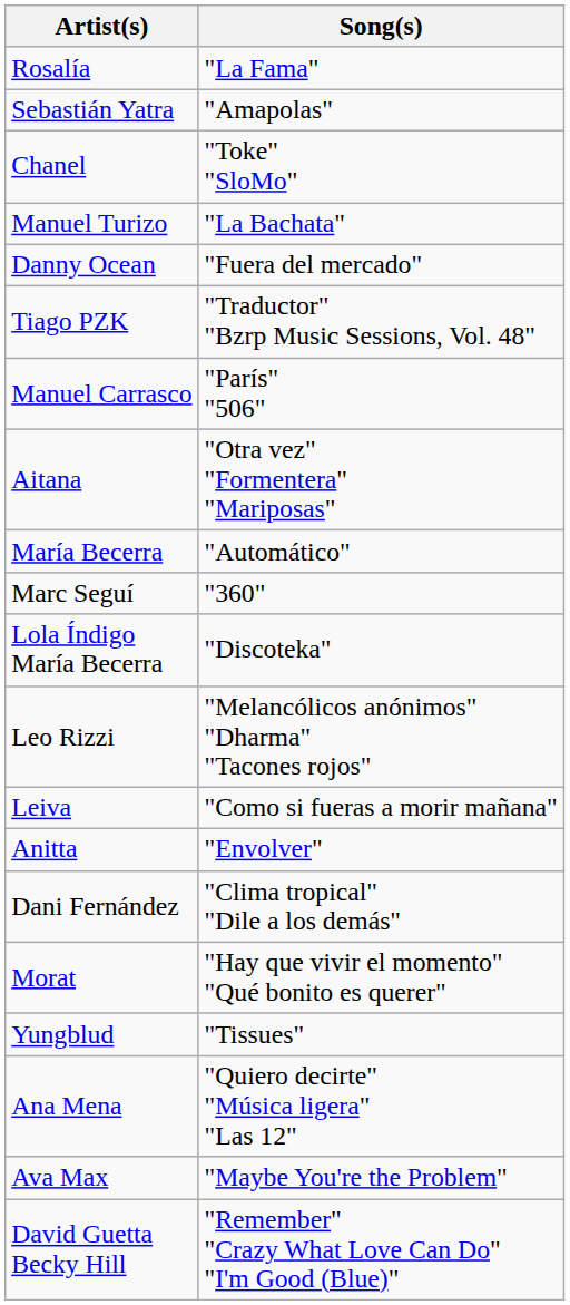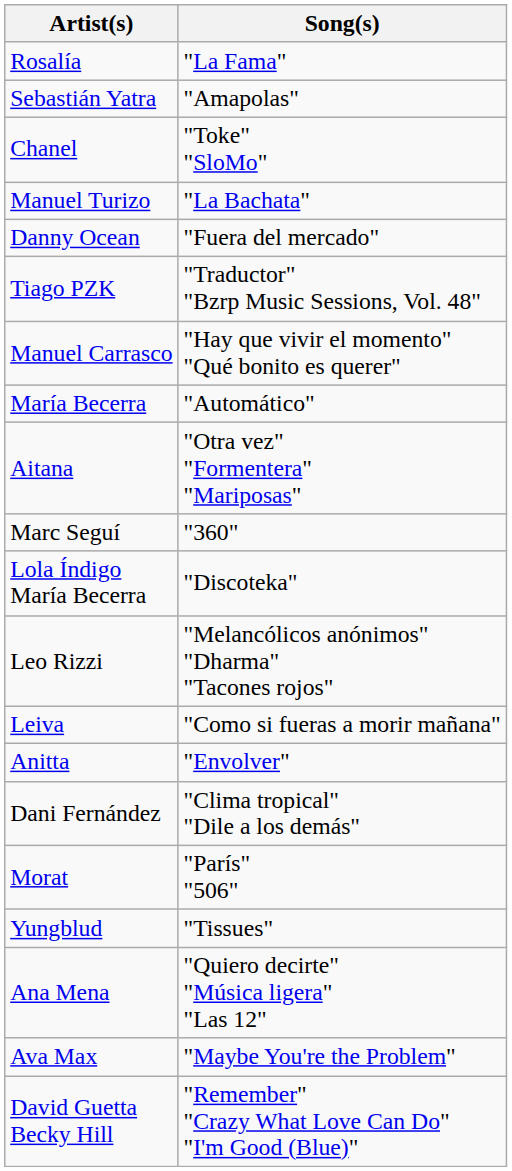Manuel Carrasco | Song(s): "París" "506" -> "Hay que vivir el momento" "Qué bonito es querer"
rows swapped: Aitana <-> María Becerra
Morat | Song(s): "Hay que vivir el momento" "Qué bonito es querer" -> "París" "506"
